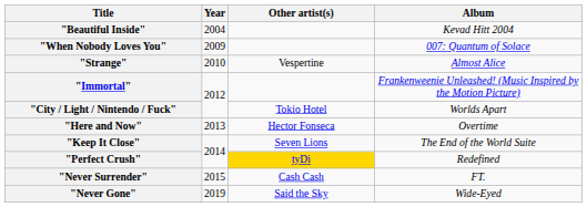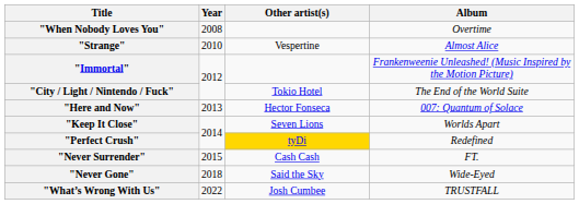- row: "Beautiful Inside" | 2004 | Kevad Hitt 2004
"When Nobody Loves You" | Year: 2009 -> 2008
"When Nobody Loves You" | Album: 007: Quantum of Solace -> Overtime
"City / Light / Nintendo / Fuck" | Album: Worlds Apart -> The End of the World Suite
"Here and Now" | Album: Overtime -> 007: Quantum of Solace
"Keep It Close" | Album: The End of the World Suite -> Worlds Apart
"Never Gone" | Year: 2019 -> 2018
+ row: "What’s Wrong With Us" | 2022 | Josh Cumbee | TRUSTFALL
